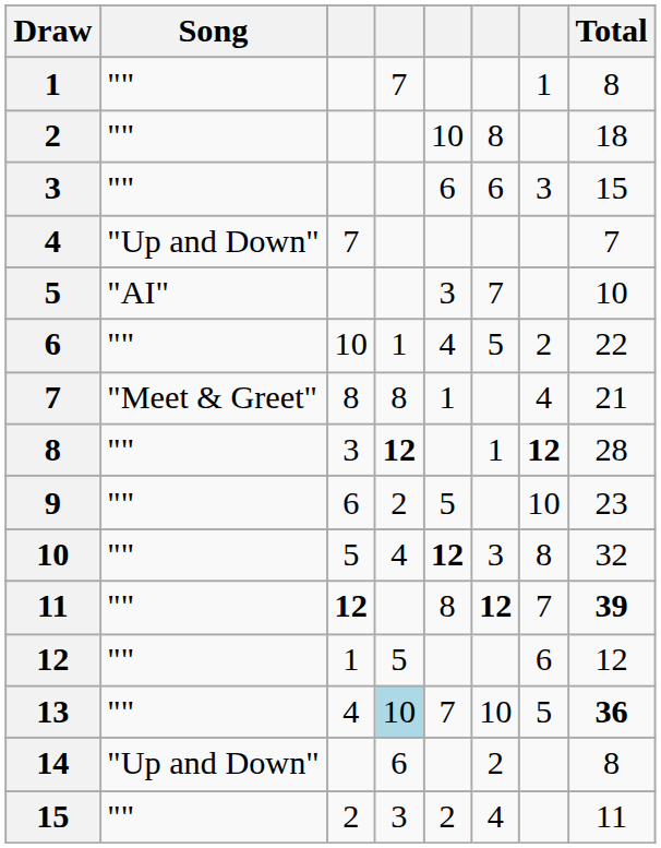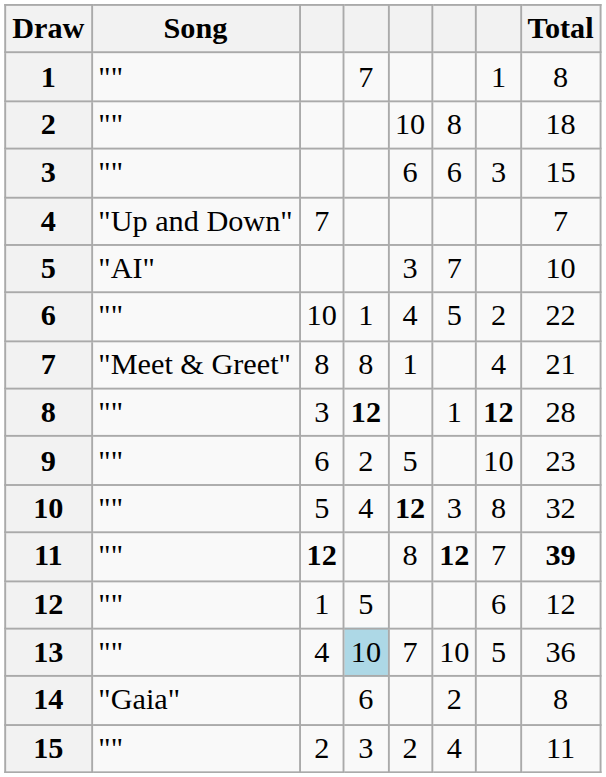13 | Total: bold -> normal
14 | Song: "Up and Down" -> "Gaia"
